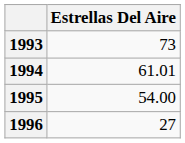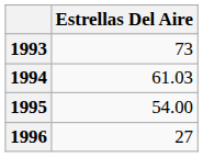1994 | Estrellas Del Aire: 61.01 -> 61.03
